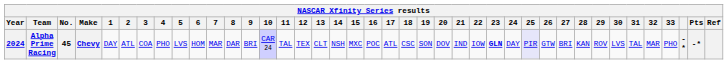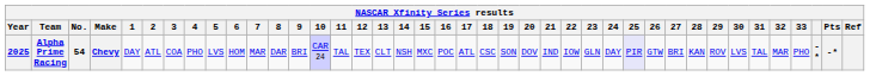Alpha Prime Racing | Year: 2024 -> 2025
Alpha Prime Racing | No.: 45 -> 54
Alpha Prime Racing | 23: bold -> normal
